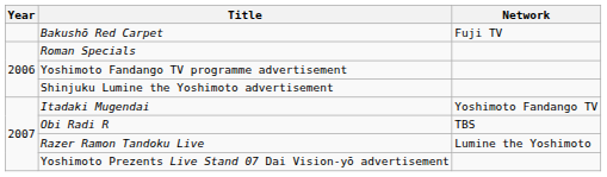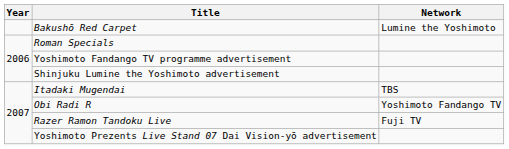Bakushō Red Carpet | Network: Fuji TV -> Lumine the Yoshimoto
Itadaki Mugendai | Network: Yoshimoto Fandango TV -> TBS
Obi Radi R | Network: TBS -> Yoshimoto Fandango TV
Razer Ramon Tandoku Live | Network: Lumine the Yoshimoto -> Fuji TV
